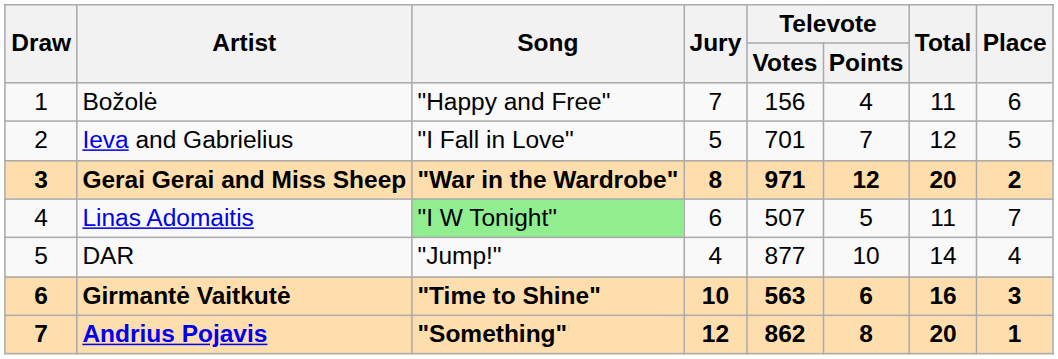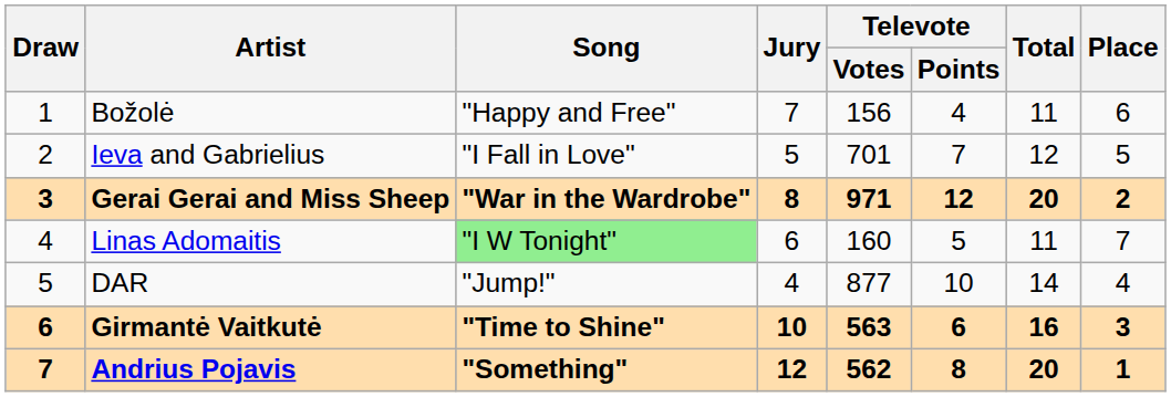Linas Adomaitis | Televote / Votes: 507 -> 160
Andrius Pojavis | Televote / Votes: 862 -> 562
